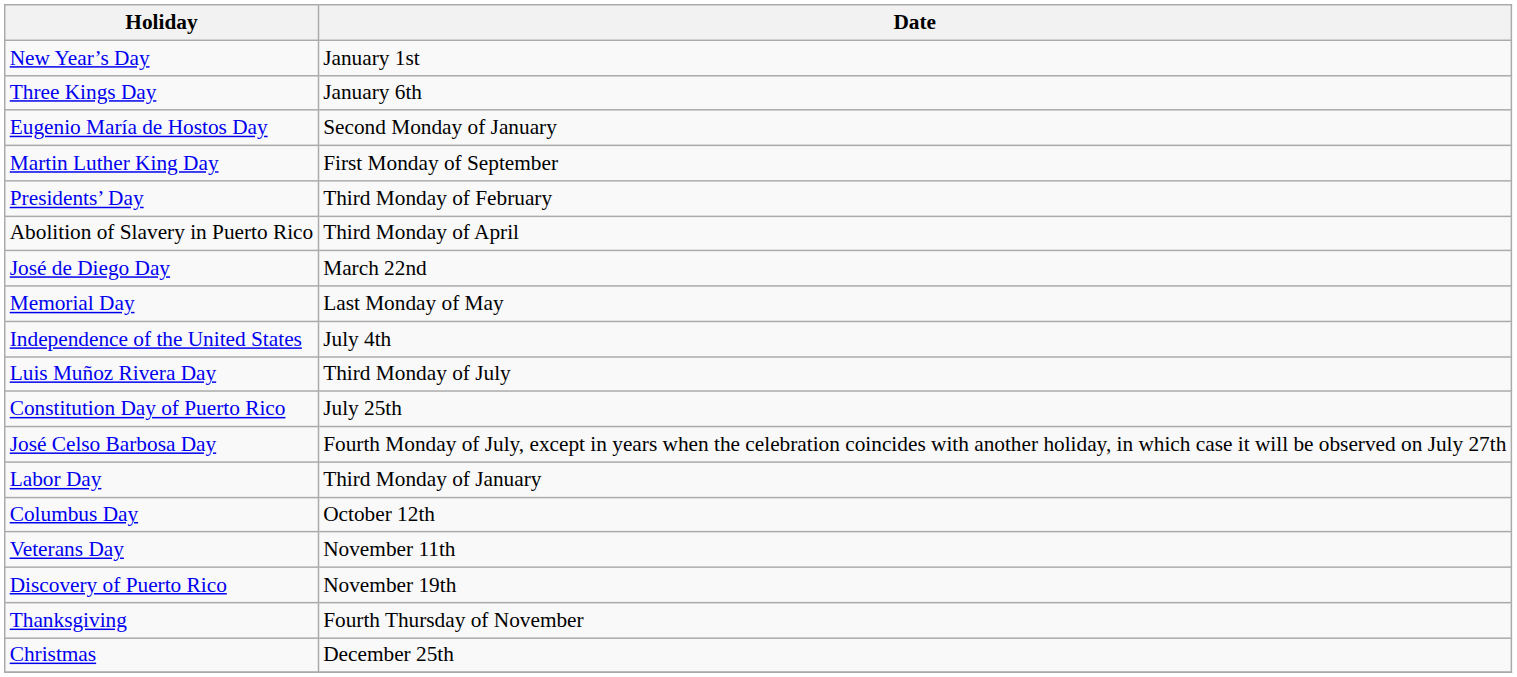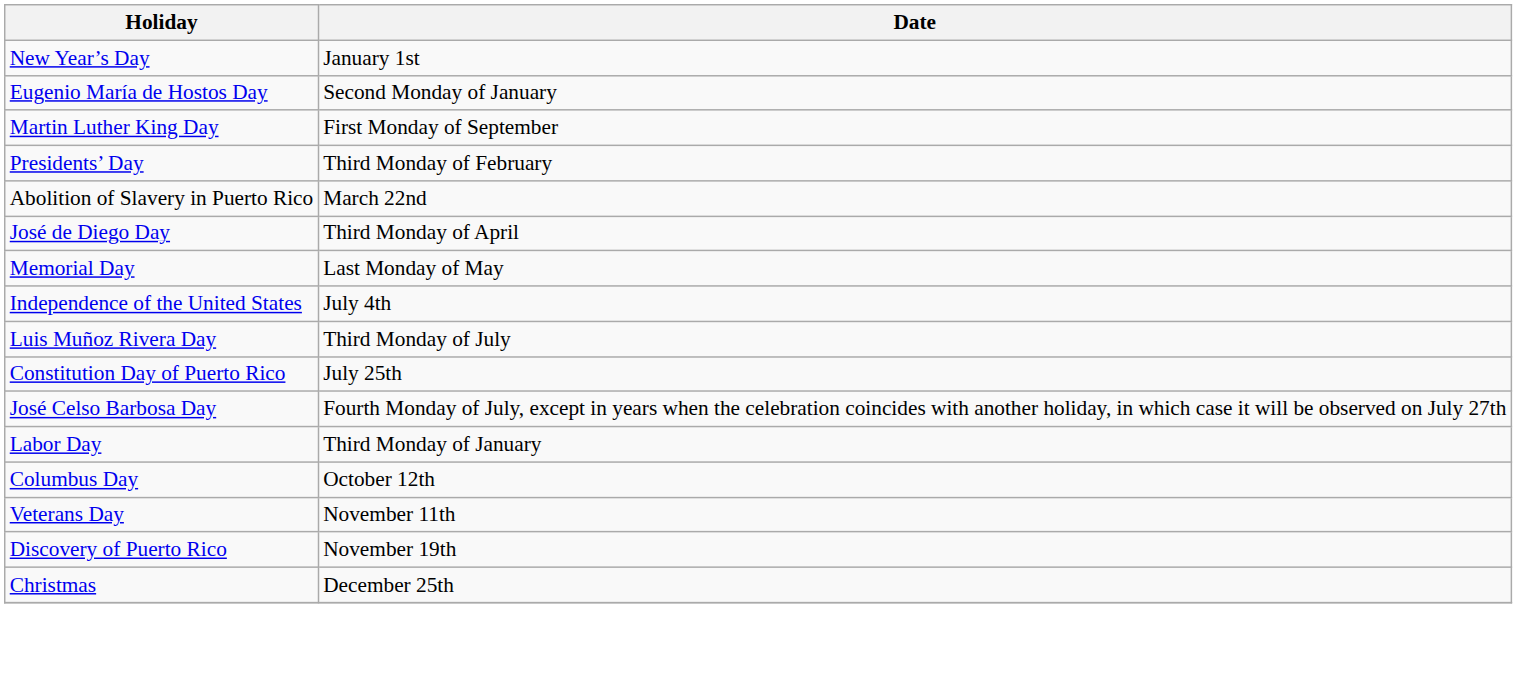- row: Three Kings Day | January 6th
Abolition of Slavery in Puerto Rico | Date: Third Monday of April -> March 22nd
José de Diego Day | Date: March 22nd -> Third Monday of April
- row: Thanksgiving | Fourth Thursday of November
